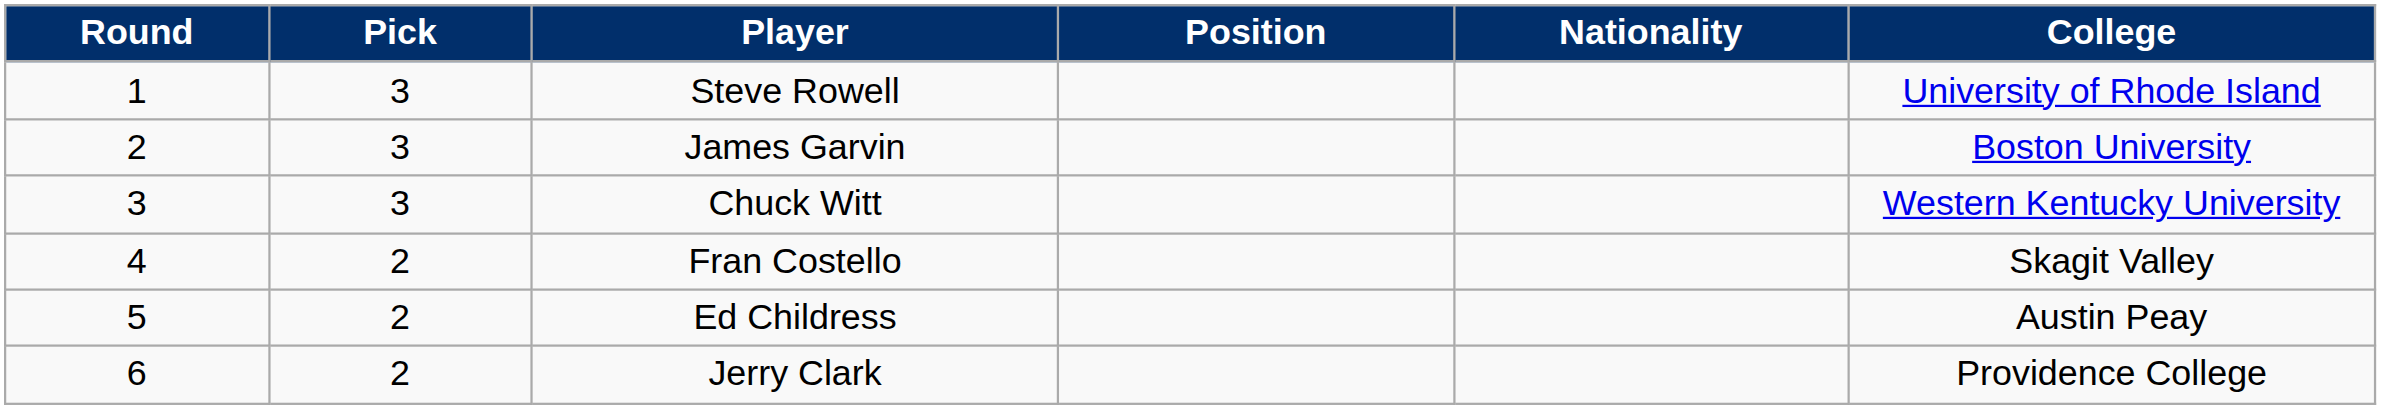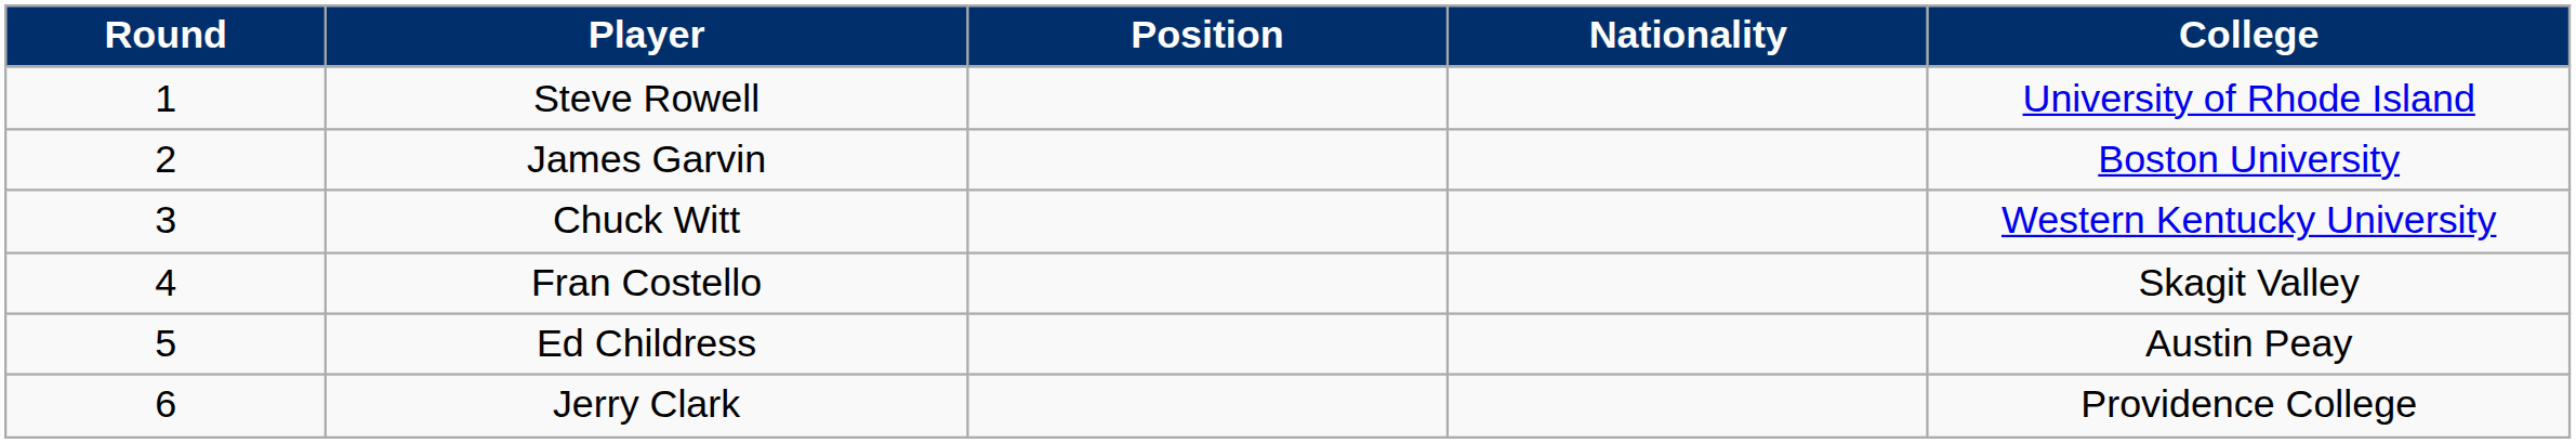- column: Pick | 3 | 3 | 3 | 2 | 2 | 2
